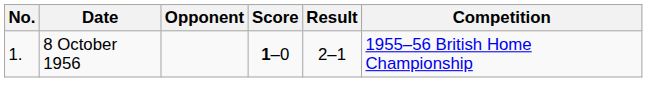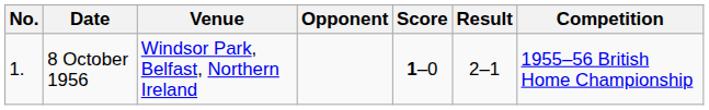+ column: Venue | Windsor Park, Belfast, Northern Ireland
